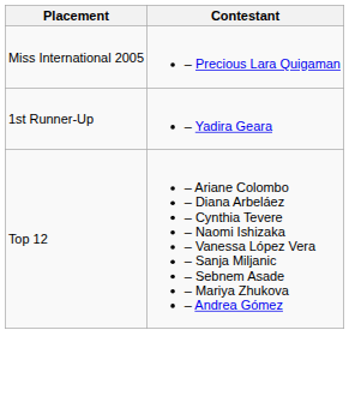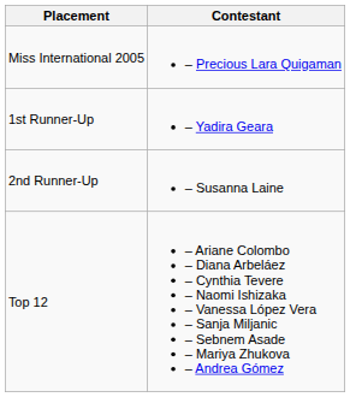+ row: 2nd Runner-Up | – Susanna Laine
